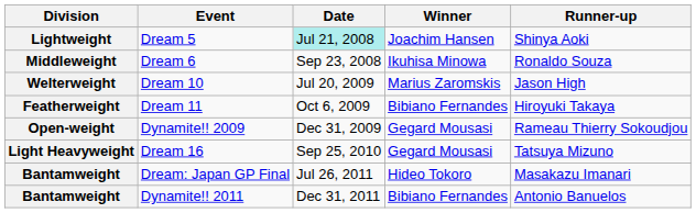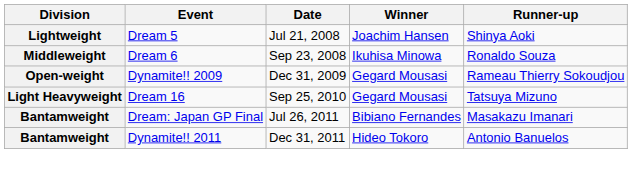Dream 5 | Date: paleturquoise background -> no background
- row: Welterweight | Dream 10 | Jul 20, 2009 | Marius Zaromskis | Jason High
- row: Featherweight | Dream 11 | Oct 6, 2009 | Bibiano Fernandes | Hiroyuki Takaya
Dream: Japan GP Final | Winner: Hideo Tokoro -> Bibiano Fernandes
Dynamite!! 2011 | Winner: Bibiano Fernandes -> Hideo Tokoro
